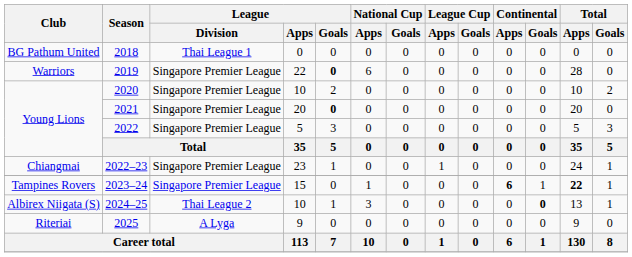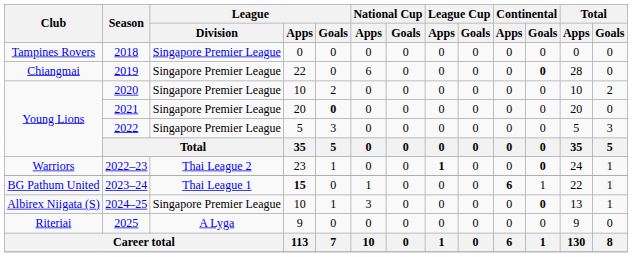2018 | Club: BG Pathum United -> Tampines Rovers
2018 | League / Division: Thai League 1 -> Singapore Premier League
2019 | Club: Warriors -> Chiangmai
2019 | League / Goals: bold -> normal
2019 | Continental / Goals: normal -> bold
2022–23 | Club: Chiangmai -> Warriors
2022–23 | League / Division: Singapore Premier League -> Thai League 2
2022–23 | League Cup / Apps: normal -> bold
2022–23 | Continental / Goals: normal -> bold
2023–24 | Club: Tampines Rovers -> BG Pathum United
2023–24 | League / Division: Singapore Premier League -> Thai League 1
2023–24 | League / Apps: normal -> bold
2023–24 | Total / Apps: bold -> normal
2024–25 | League / Division: Thai League 2 -> Singapore Premier League
